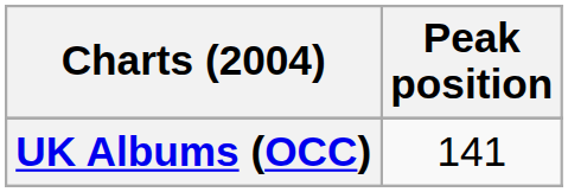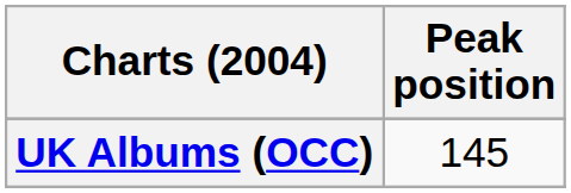UK Albums (OCC) | Peak position: 141 -> 145
